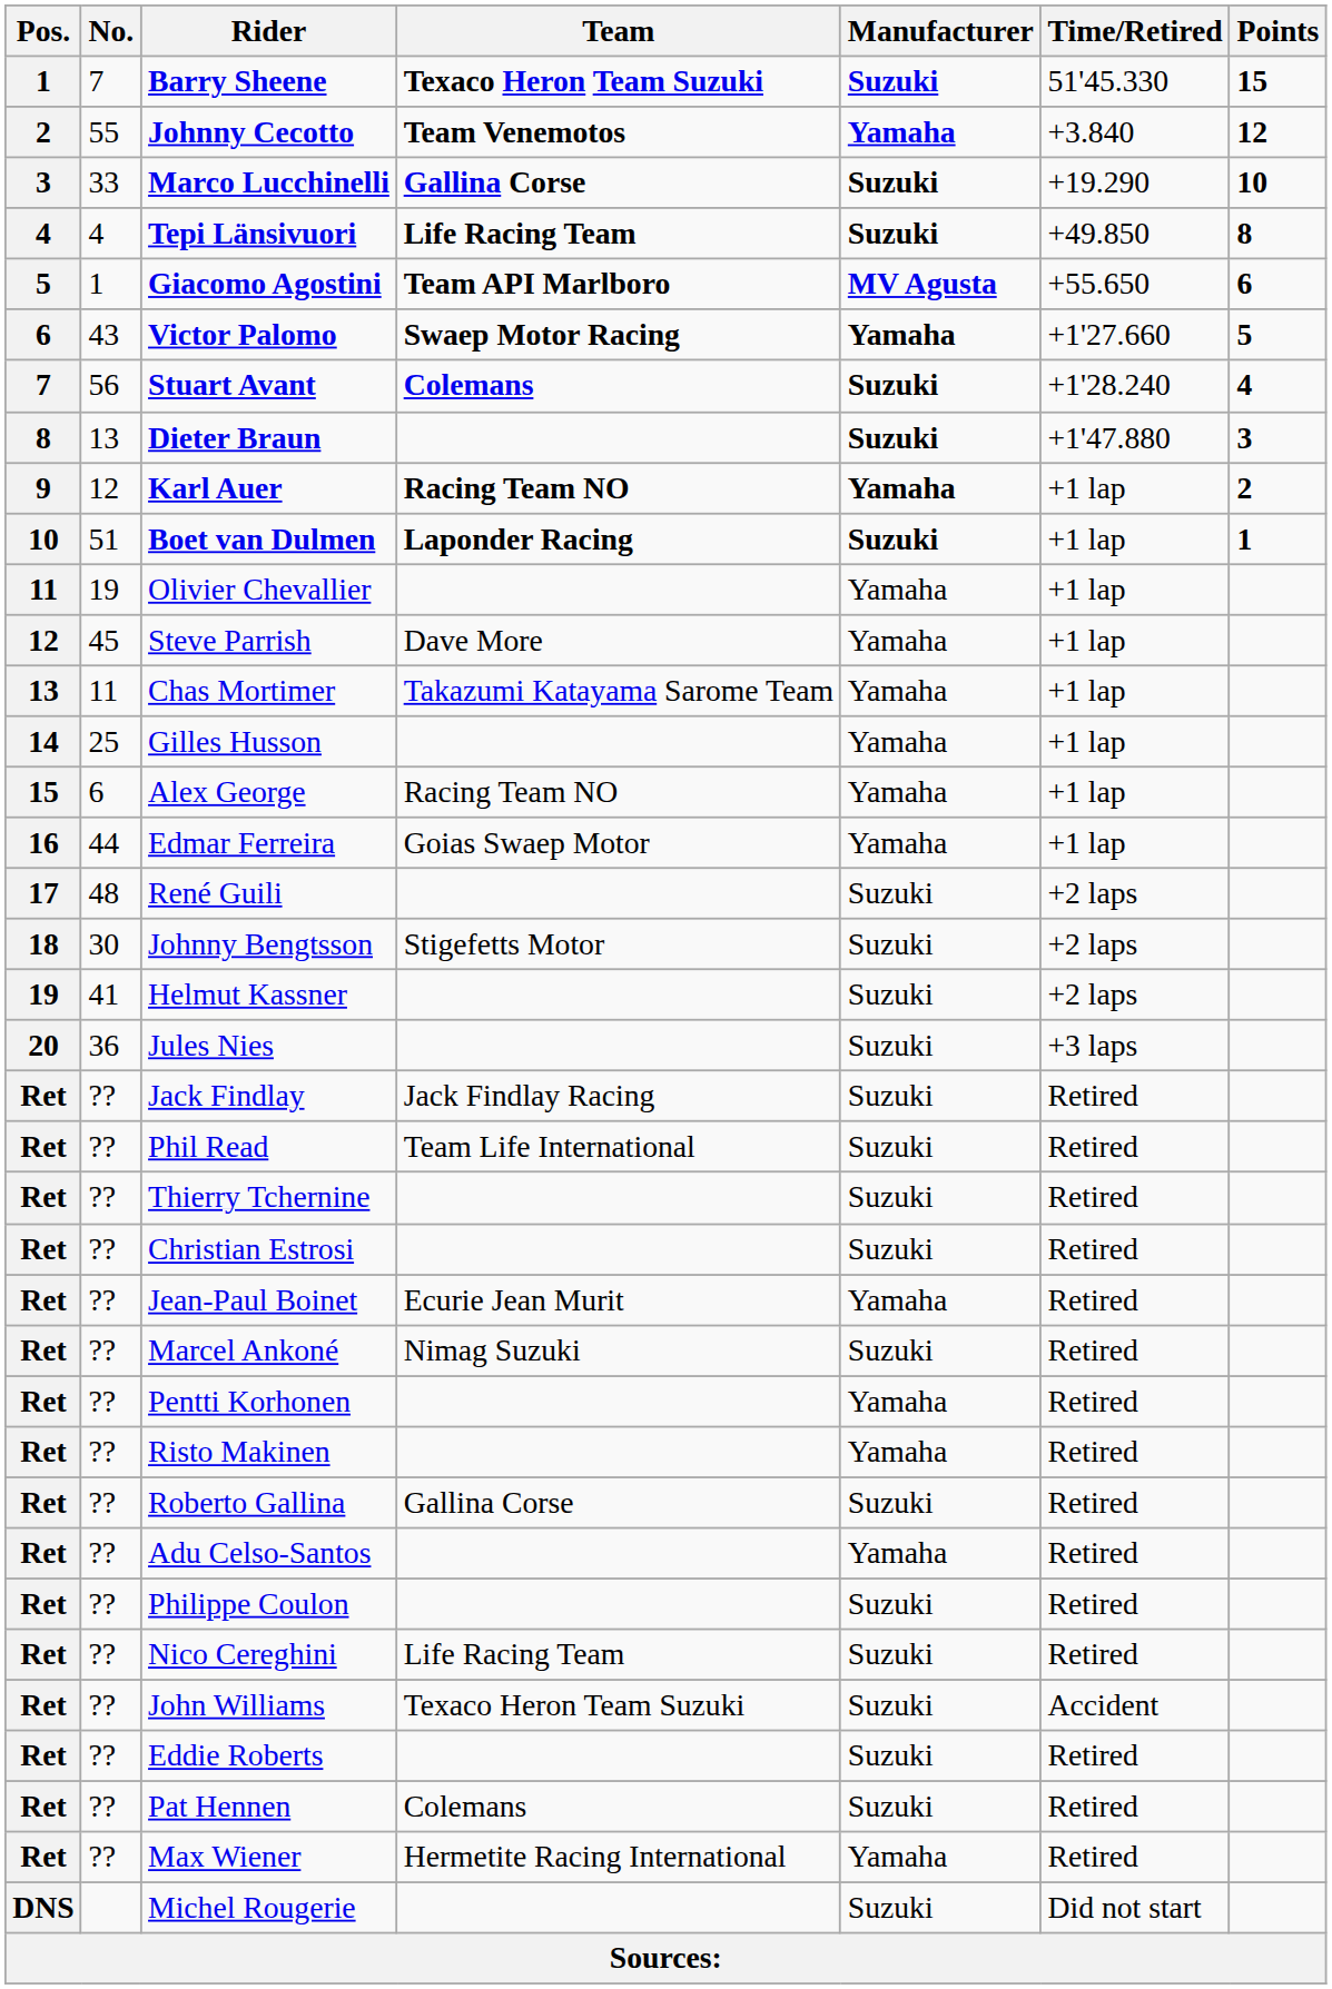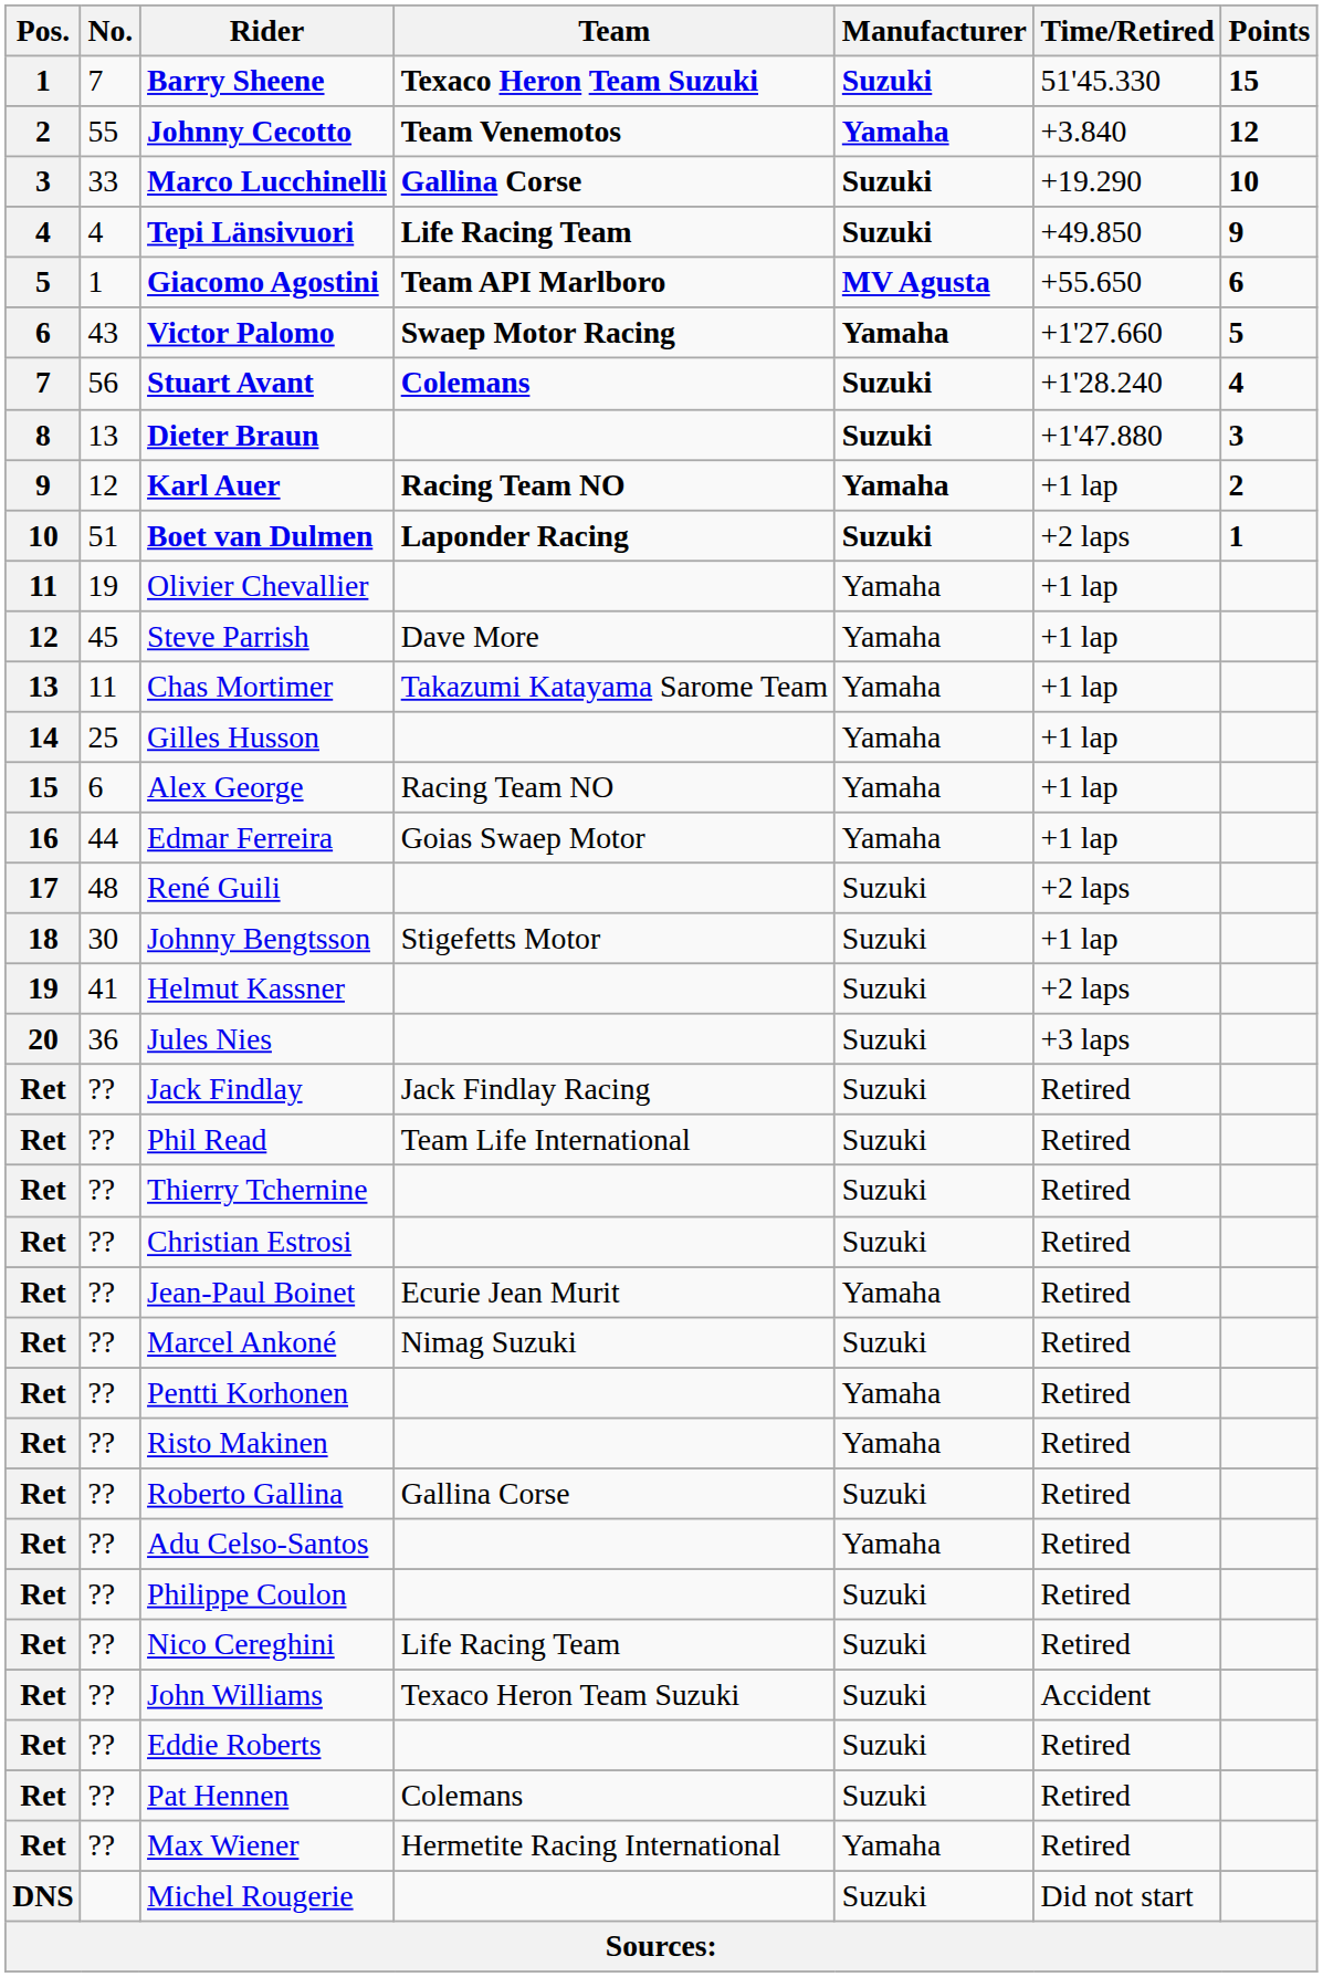Tepi Länsivuori | Points: 8 -> 9
Boet van Dulmen | Time/Retired: +1 lap -> +2 laps
Johnny Bengtsson | Time/Retired: +2 laps -> +1 lap
